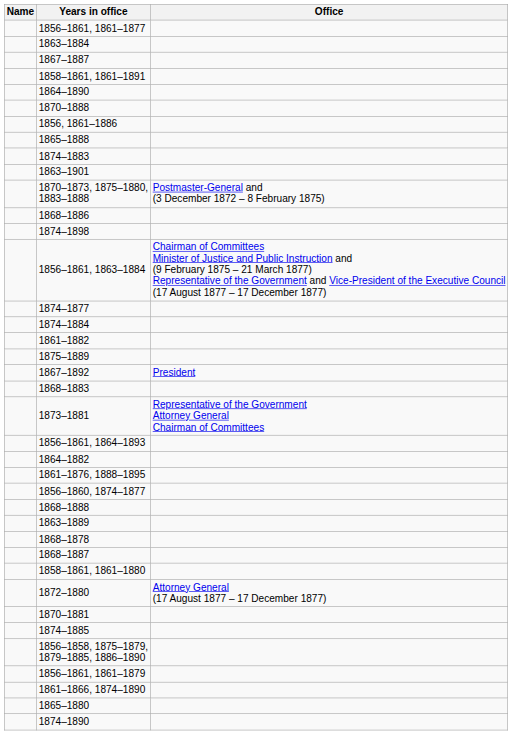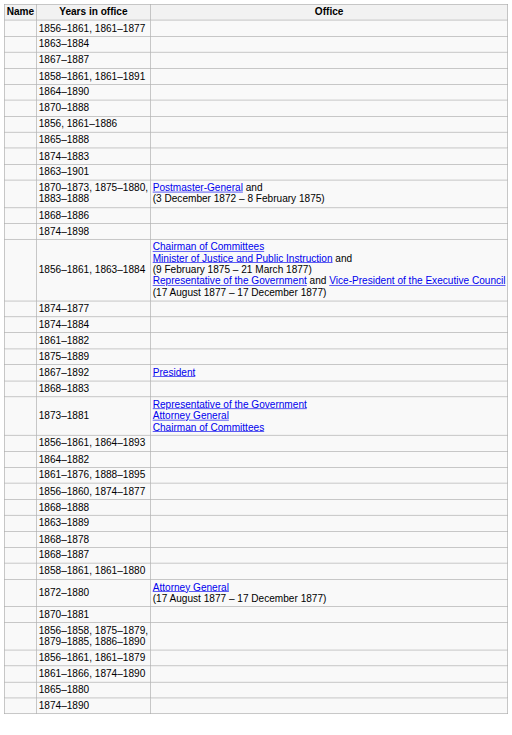- row: 1874–1885
